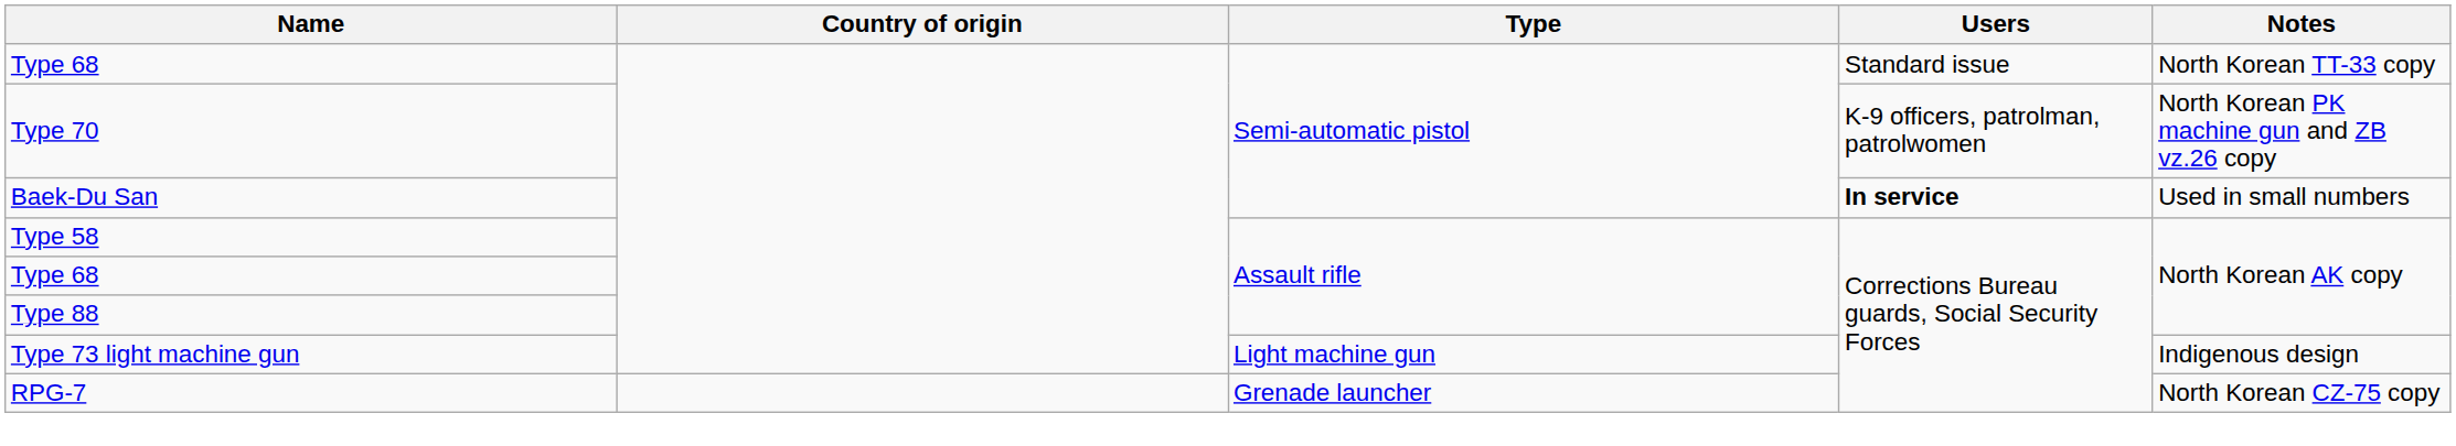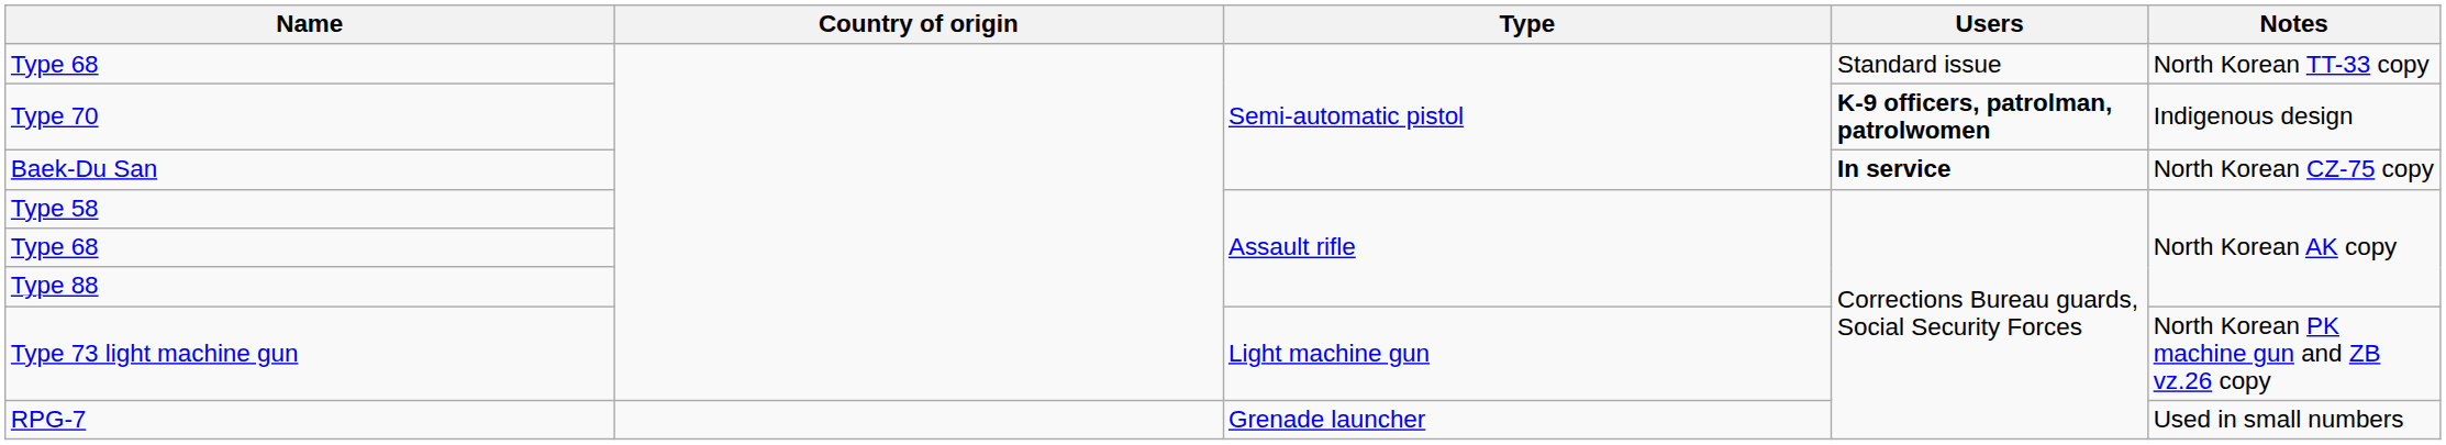Type 70 | Users: normal -> bold
Type 70 | Notes: North Korean PK machine gun and ZB vz.26 copy -> Indigenous design
Baek-Du San | Notes: Used in small numbers -> North Korean CZ-75 copy
Type 73 light machine gun | Notes: Indigenous design -> North Korean PK machine gun and ZB vz.26 copy
RPG-7 | Notes: North Korean CZ-75 copy -> Used in small numbers
